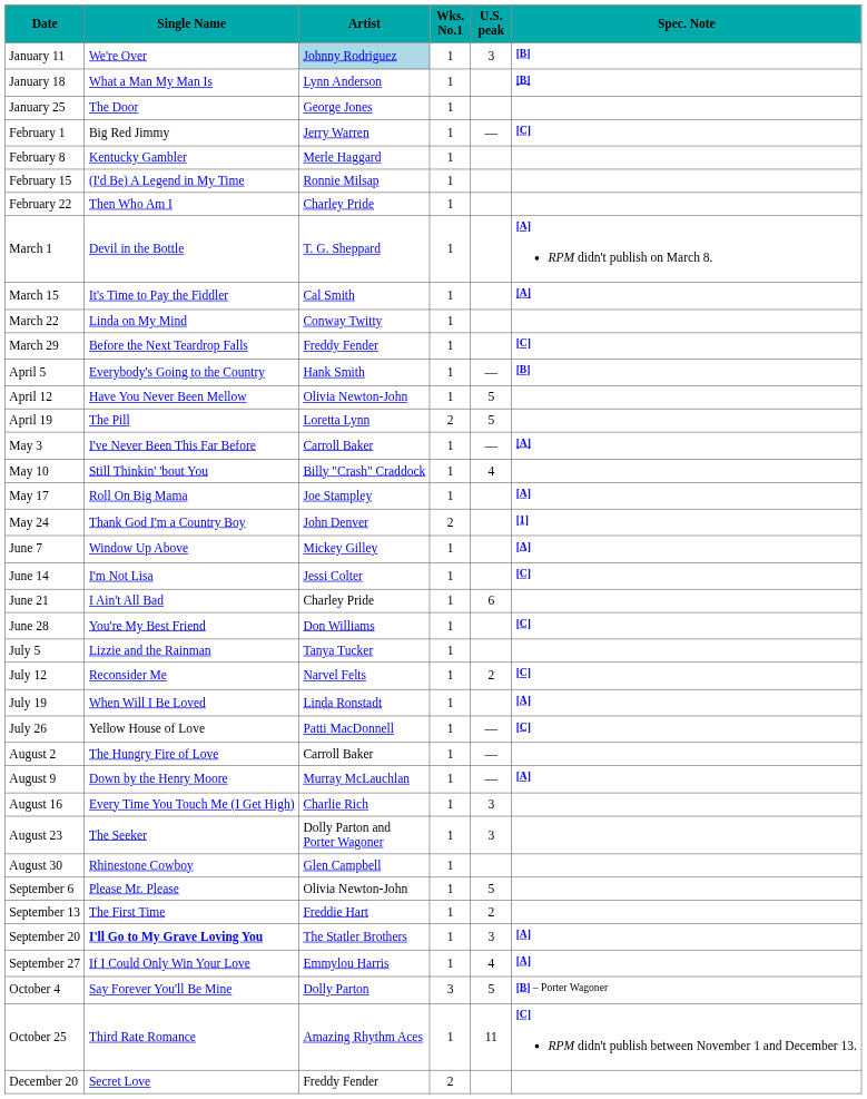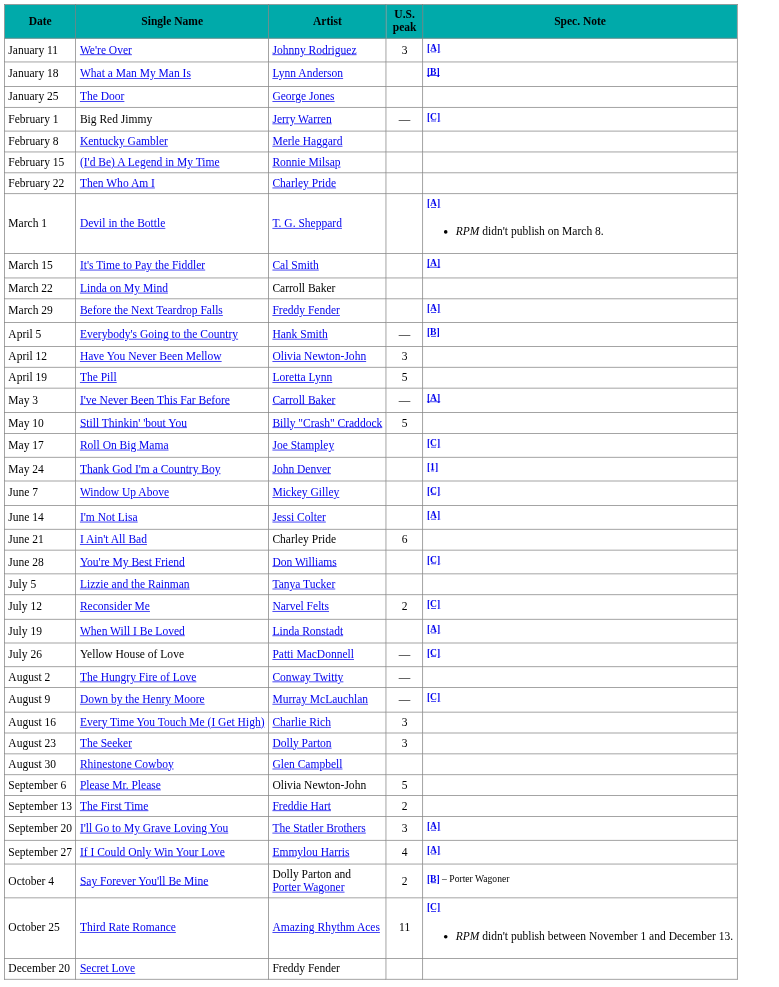- column: Wks. No.1 | 1 | 1 | 1 | 1 | 1 | 1 | 1 | 1 | 1 | 1 | 1 | 1 | 1 | 2 | 1 | 1 | 1 | 2 | 1 | 1 | 1 | 1 | 1 | 1 | 1 | 1 | 1 | 1 | 1 | 1 | 1 | 1 | 1 | 1 | 1 | 3 | 1 | 2
January 11 | Artist: lightblue background -> no background
January 11 | Spec. Note: [B] -> [A]
March 22 | Artist: Conway Twitty -> Carroll Baker
March 29 | Spec. Note: [C] -> [A]
April 12 | U.S. peak: 5 -> 3
May 10 | U.S. peak: 4 -> 5
May 17 | Spec. Note: [A] -> [C]
June 7 | Spec. Note: [A] -> [C]
June 14 | Spec. Note: [C] -> [A]
August 2 | Artist: Carroll Baker -> Conway Twitty
August 9 | Spec. Note: [A] -> [C]
August 23 | Artist: Dolly Parton and Porter Wagoner -> Dolly Parton
September 20 | Single Name: bold -> normal
October 4 | Artist: Dolly Parton -> Dolly Parton and Porter Wagoner
October 4 | U.S. peak: 5 -> 2
